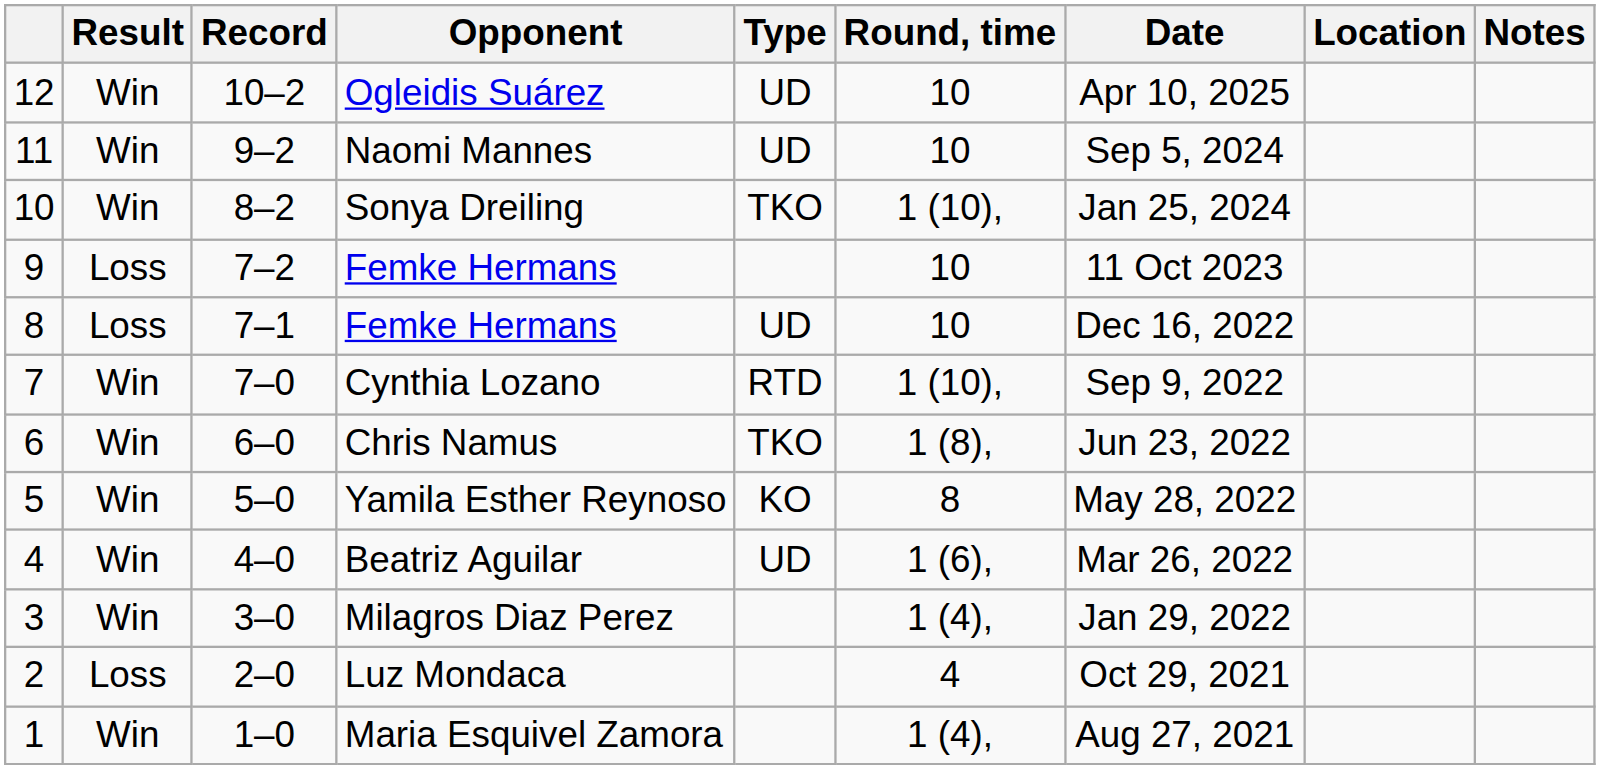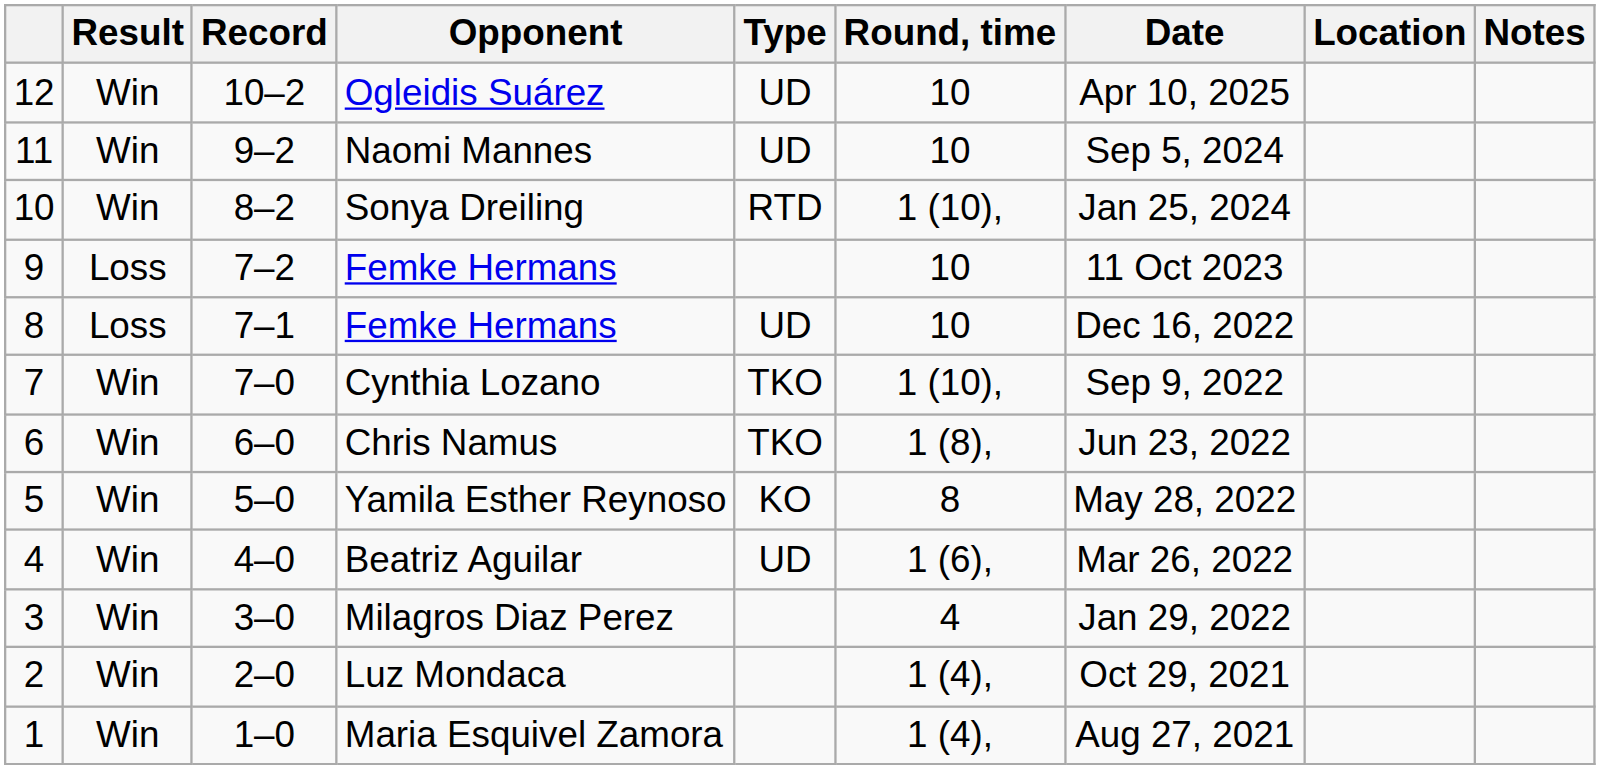Sonya Dreiling | Type: TKO -> RTD
Cynthia Lozano | Type: RTD -> TKO
Milagros Diaz Perez | Round, time: 1 (4), -> 4
Luz Mondaca | Result: Loss -> Win
Luz Mondaca | Round, time: 4 -> 1 (4),
